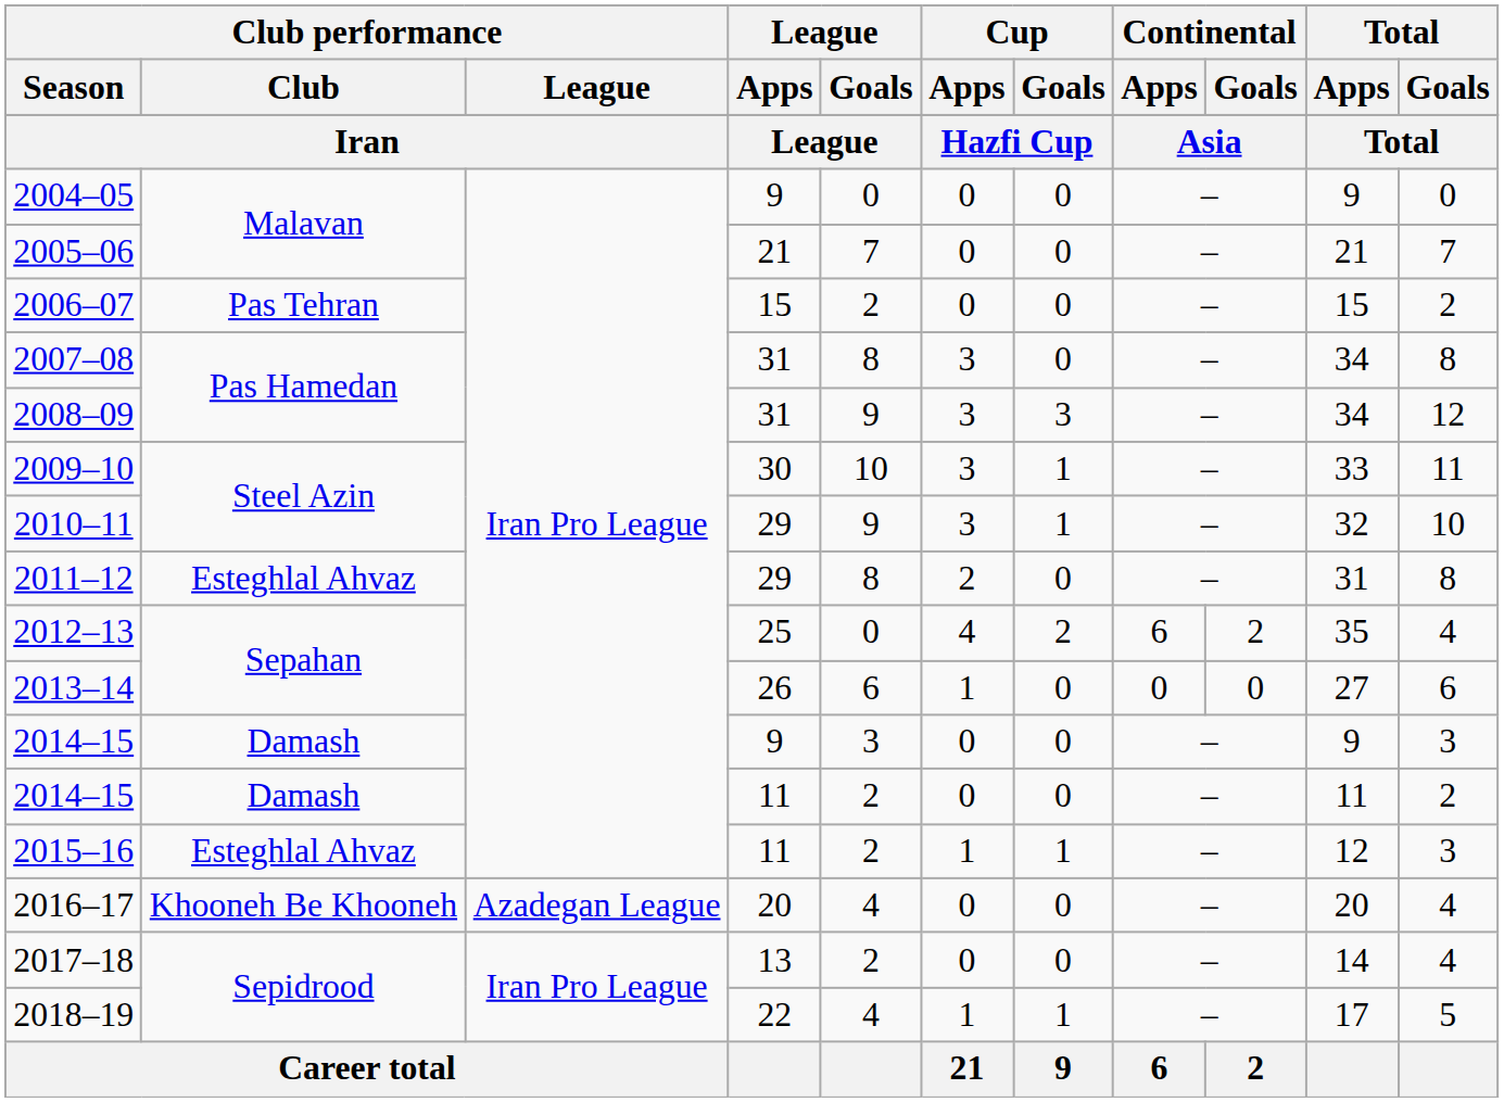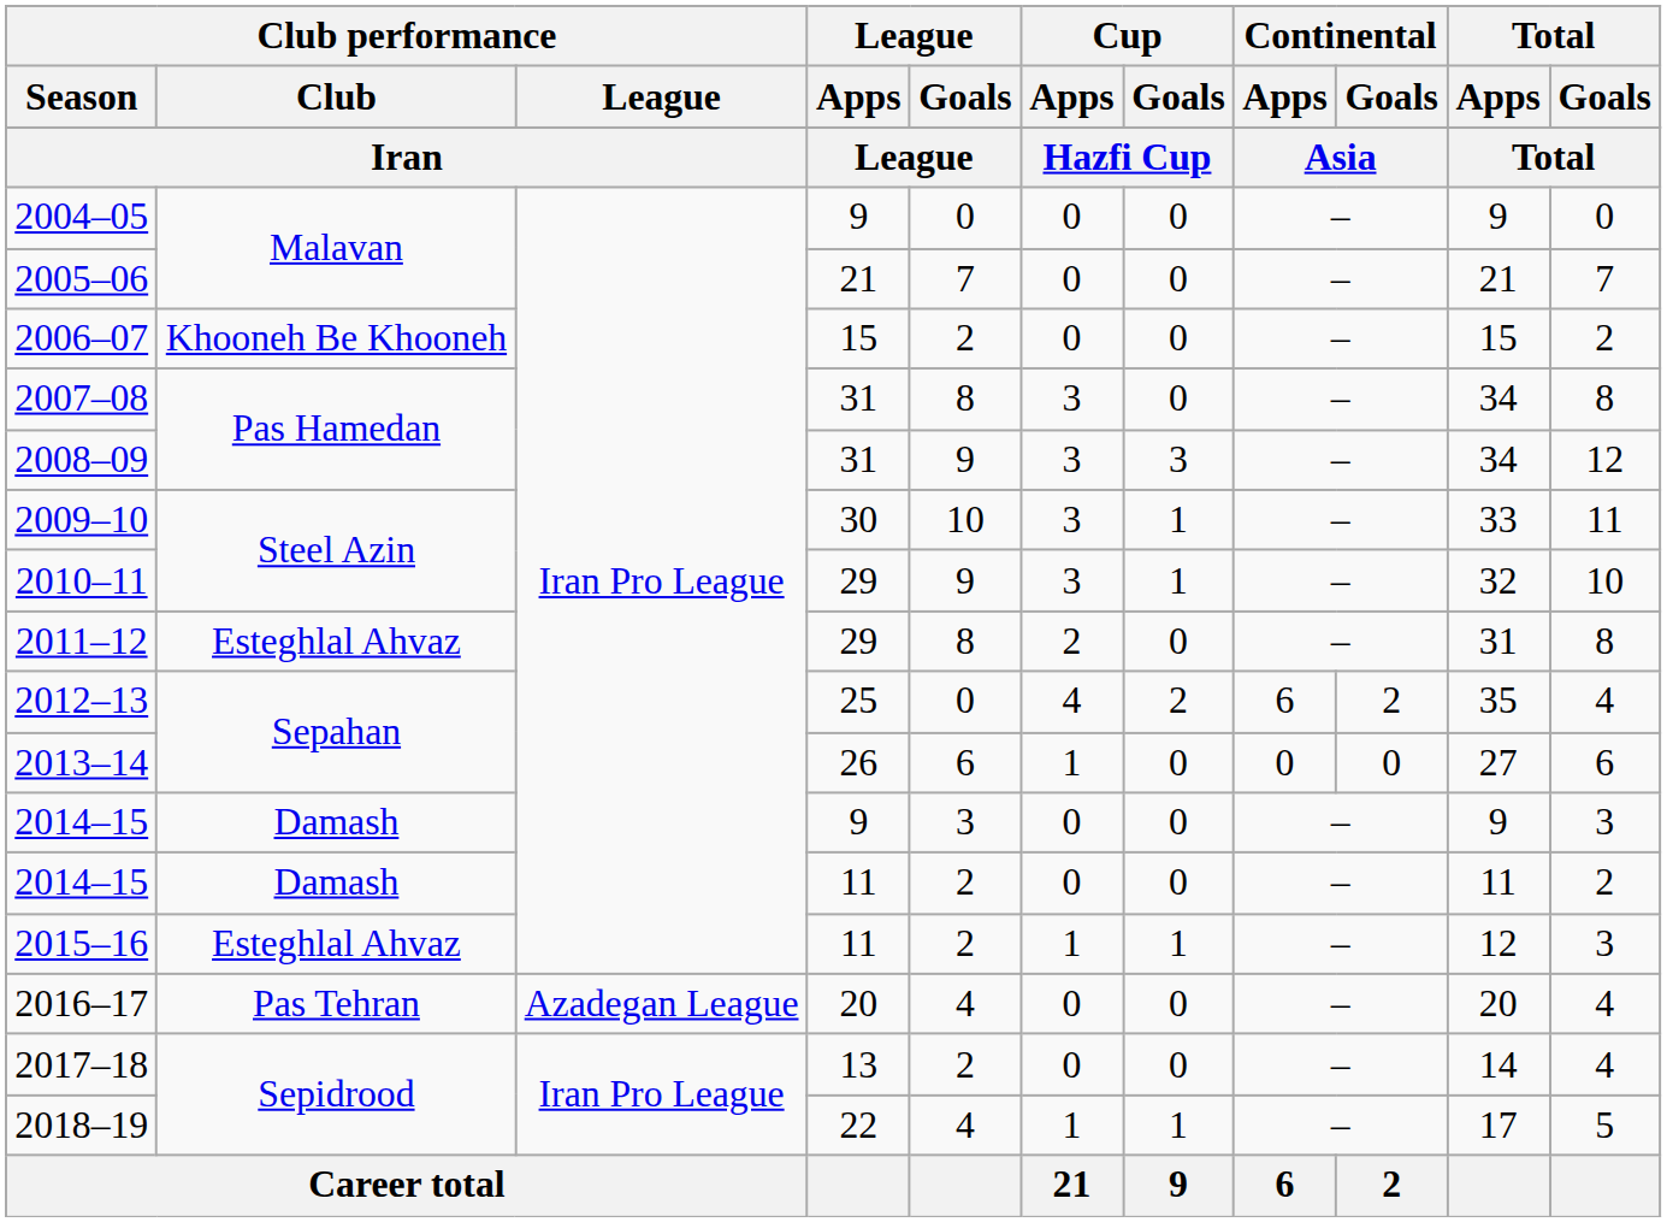2006–07 | Club performance / Club: Pas Tehran -> Khooneh Be Khooneh
2016–17 | Club performance / Club: Khooneh Be Khooneh -> Pas Tehran
